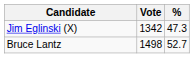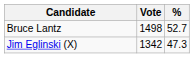rows swapped: Bruce Lantz <-> Jim Eglinski (X)
